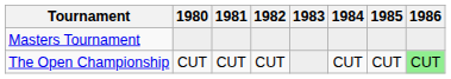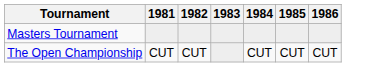- column: 1980 | CUT
The Open Championship | 1986: lightgreen background -> no background
